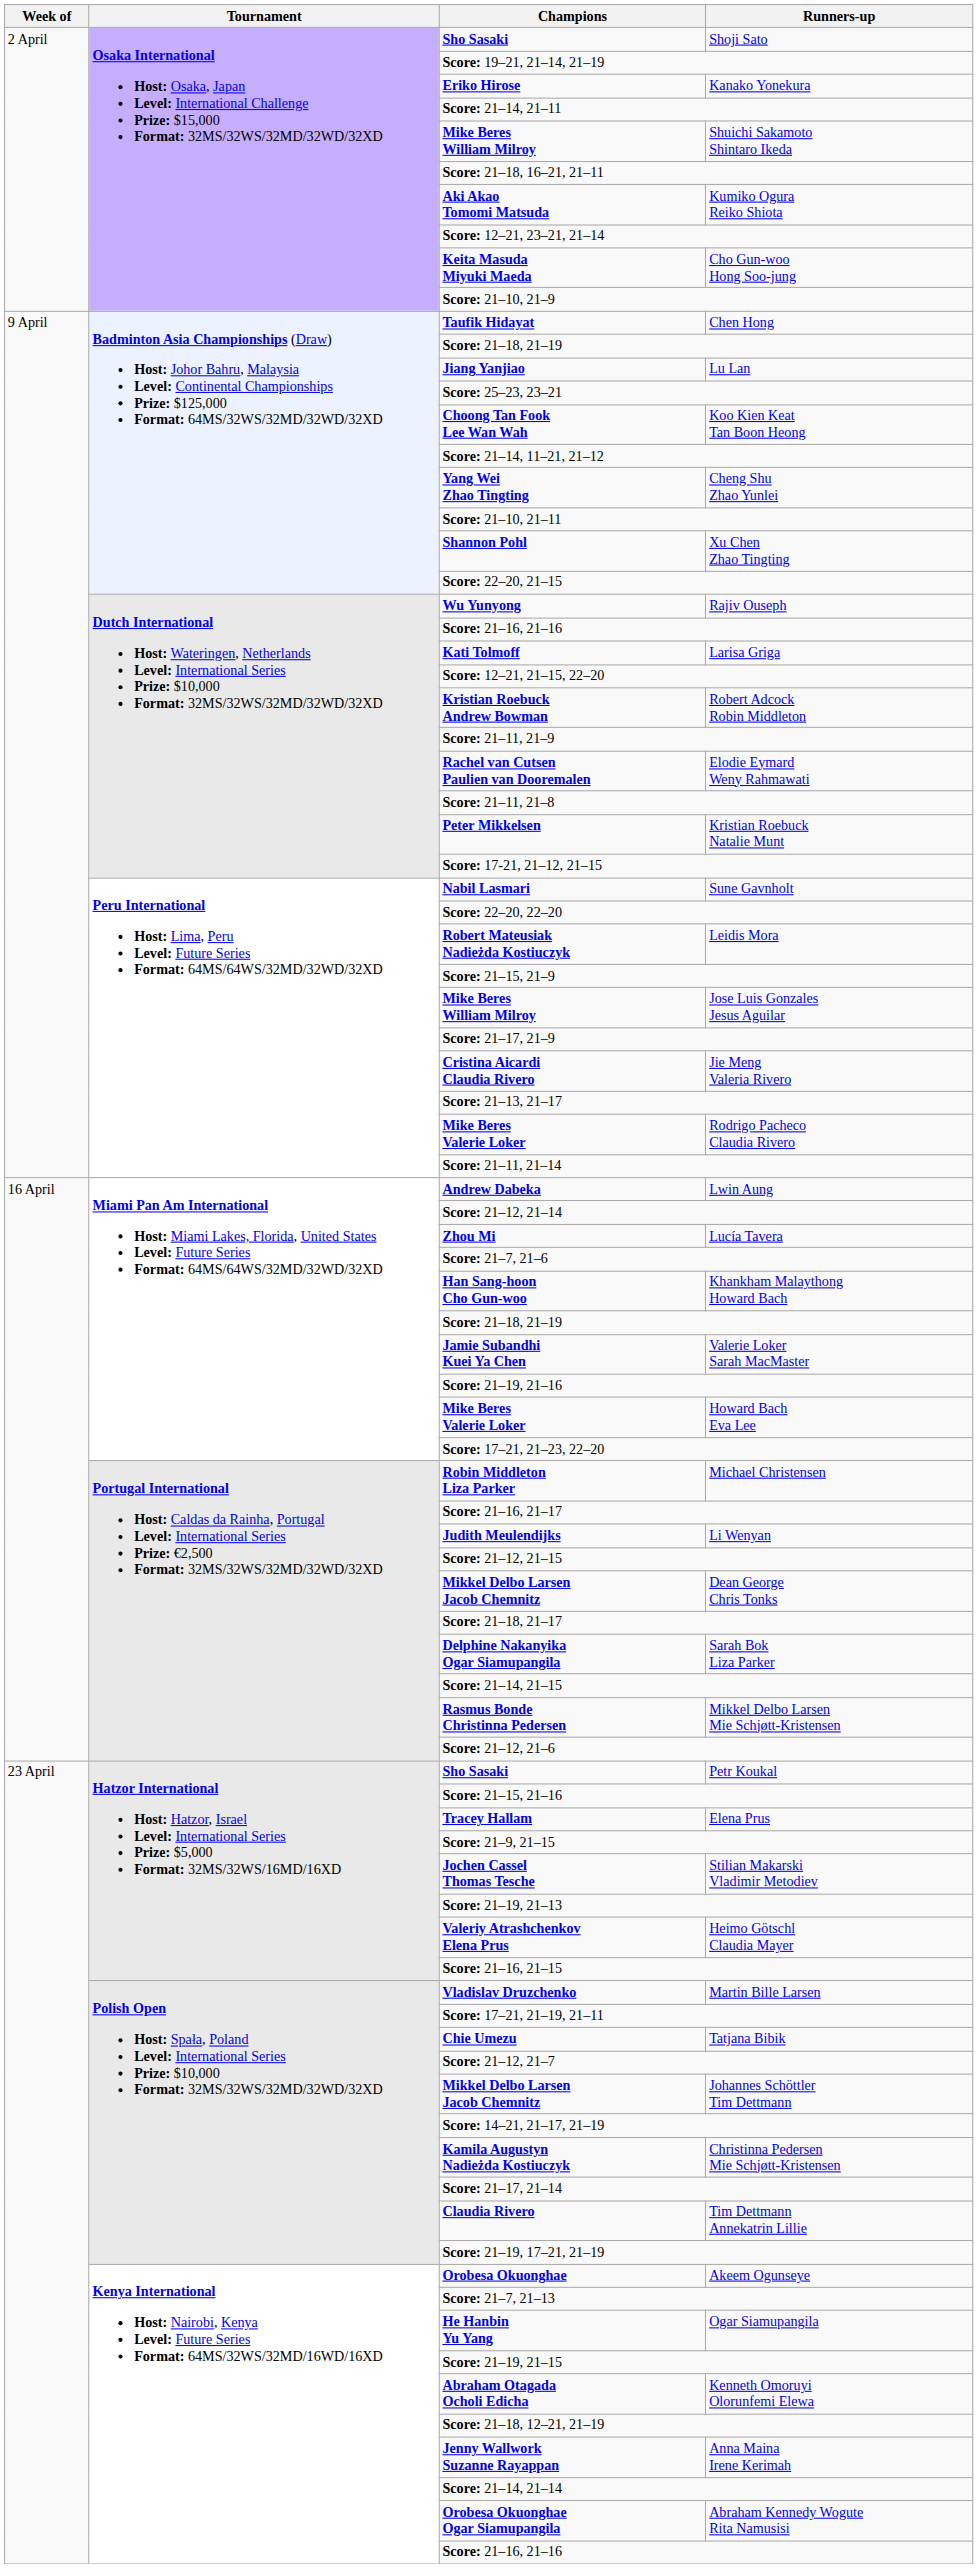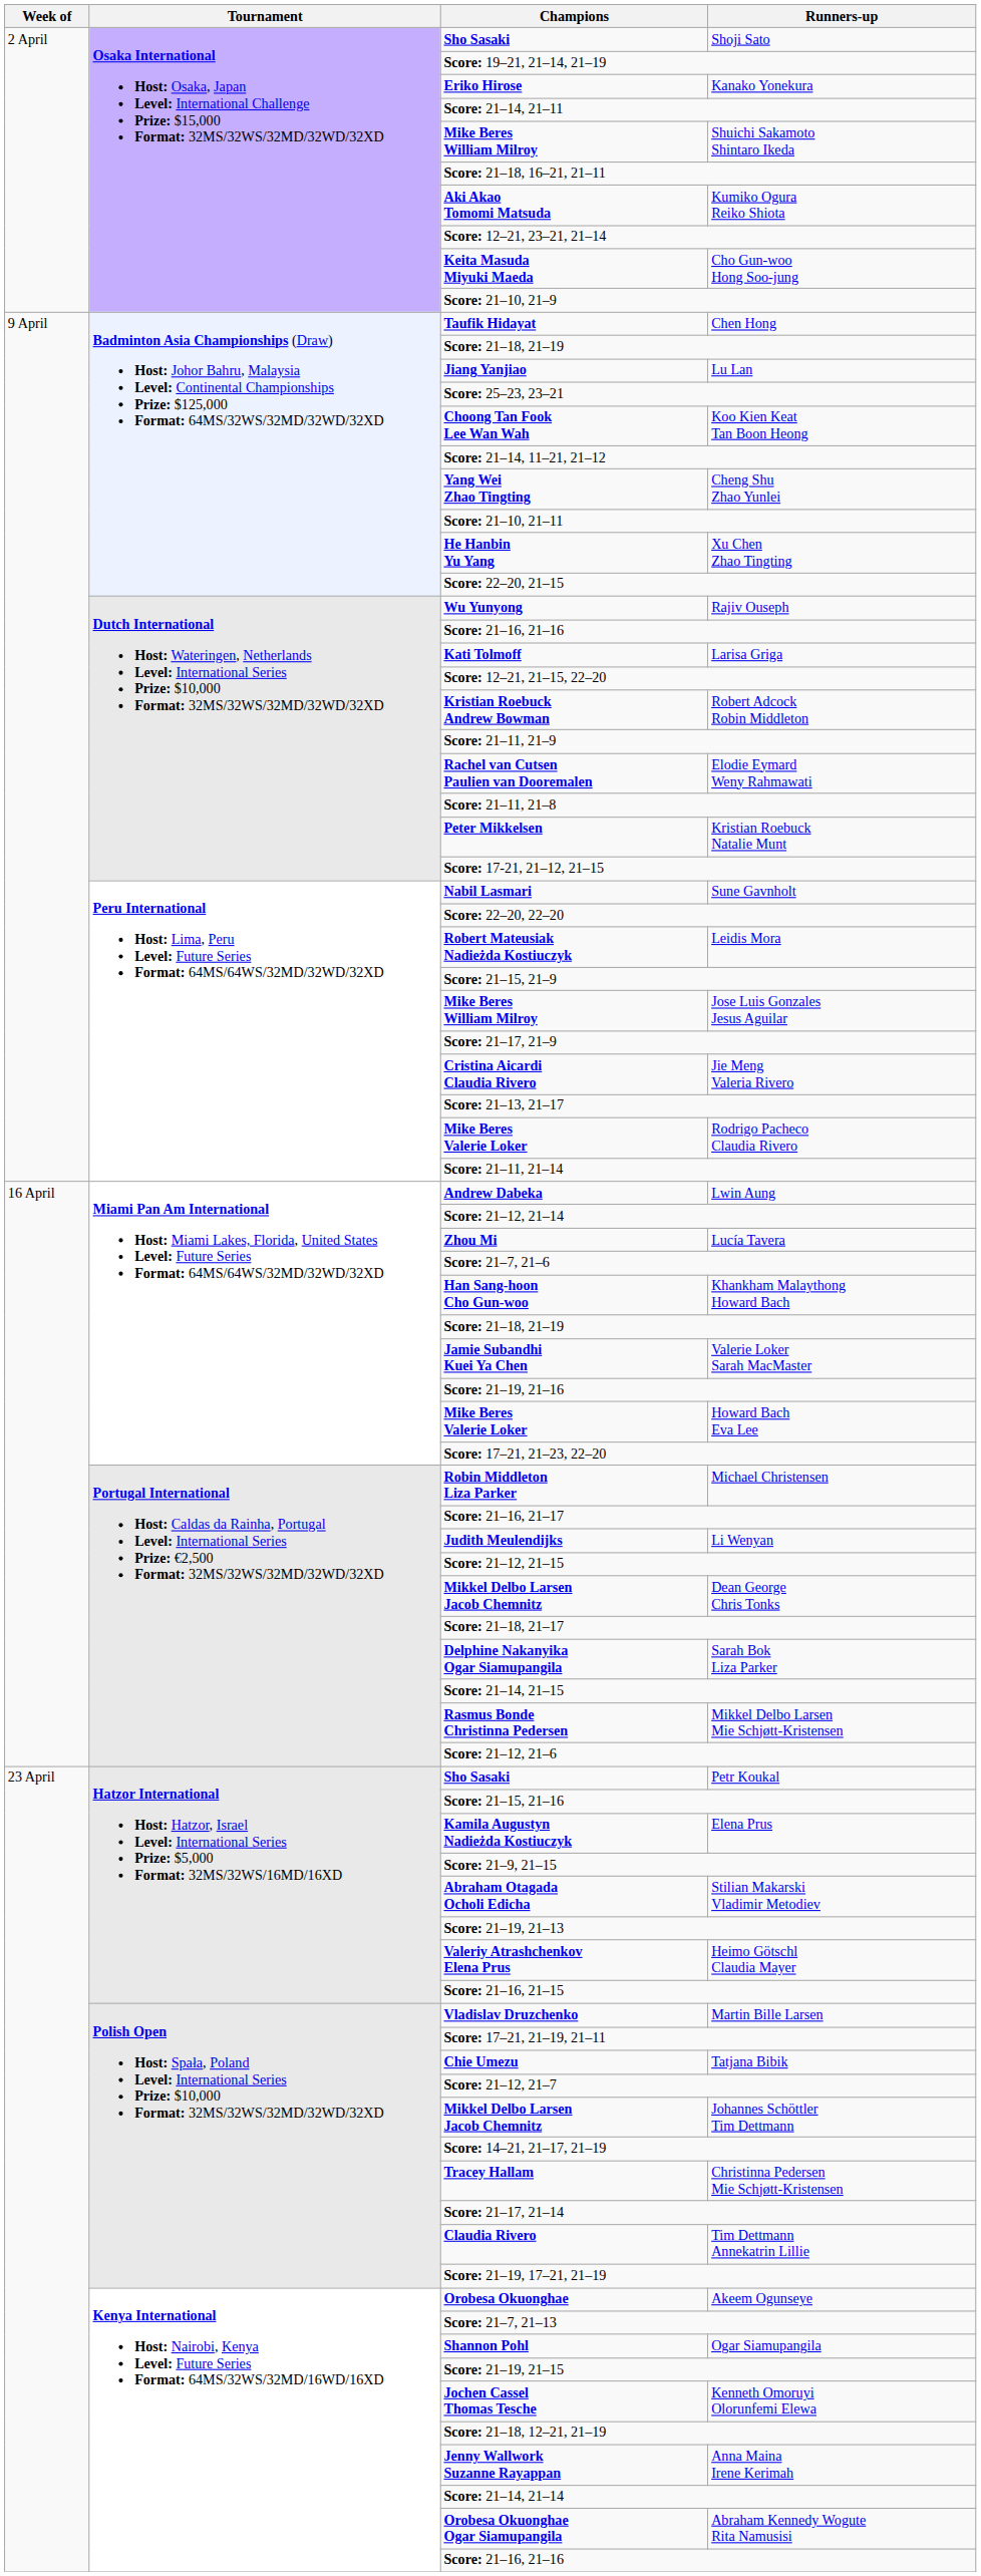Xu Chen Zhao Tingting | Champions: Shannon Pohl -> He Hanbin Yu Yang
Elena Prus | Champions: Tracey Hallam -> Kamila Augustyn Nadieżda Kostiuczyk
Stilian Makarski Vladimir Metodiev | Champions: Jochen Cassel Thomas Tesche -> Abraham Otagada Ocholi Edicha
Christinna Pedersen Mie Schjøtt-Kristensen | Champions: Kamila Augustyn Nadieżda Kostiuczyk -> Tracey Hallam
Ogar Siamupangila | Champions: He Hanbin Yu Yang -> Shannon Pohl
Kenneth Omoruyi Olorunfemi Elewa | Champions: Abraham Otagada Ocholi Edicha -> Jochen Cassel Thomas Tesche
